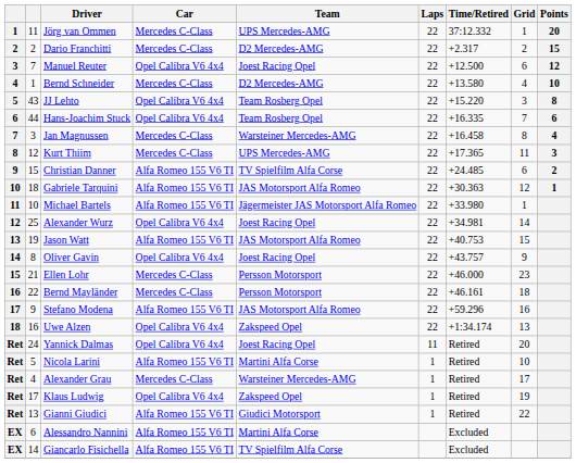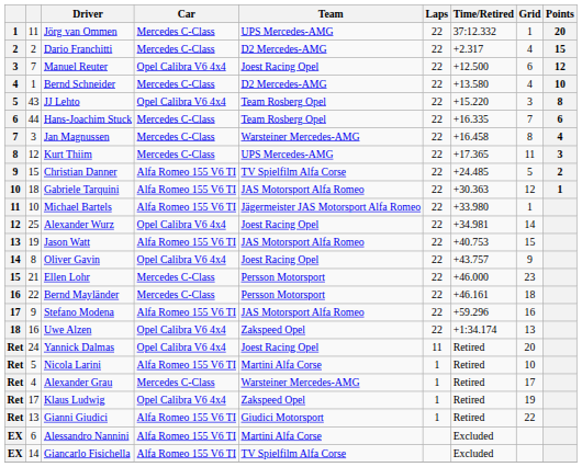Dario Franchitti | Grid: 2 -> 4
Hans-Joachim Stuck | Car: Opel Calibra V6 4x4 -> Mercedes C-Class
Christian Danner | Grid: 6 -> 5
